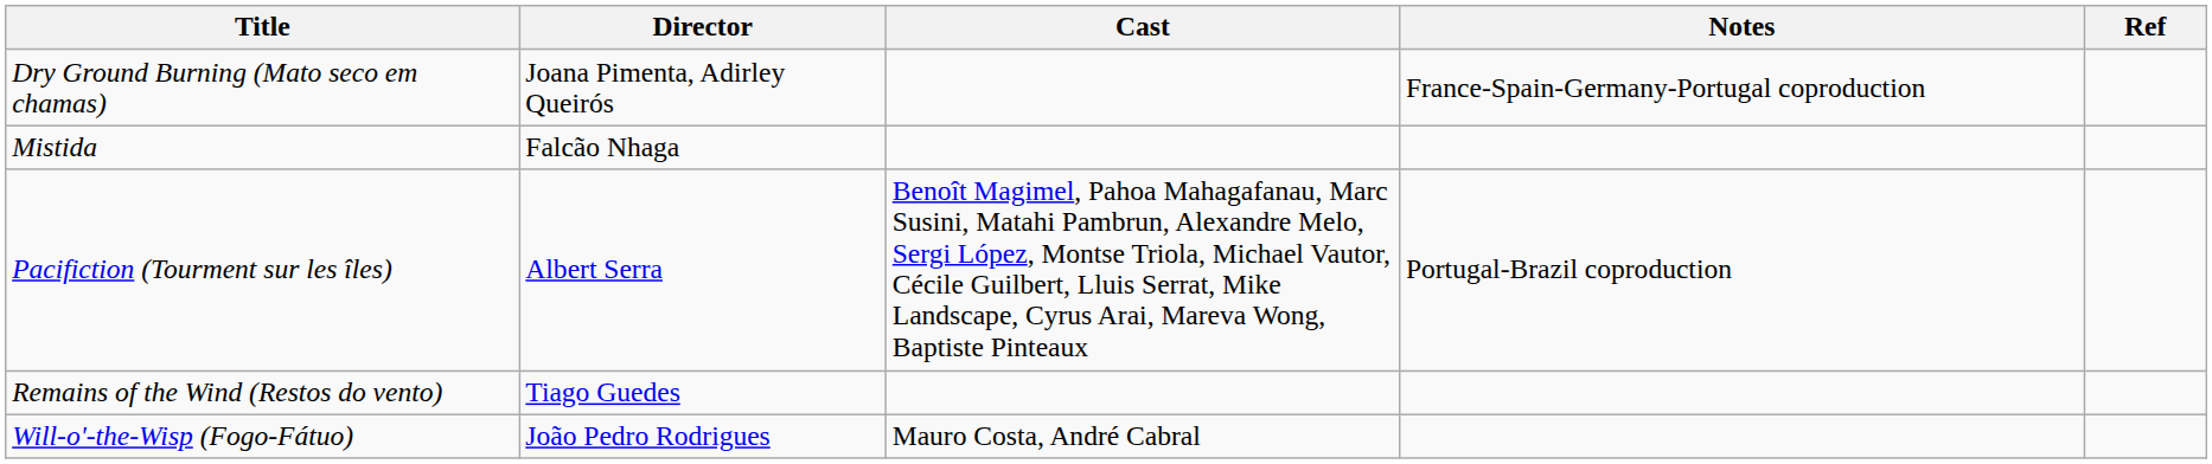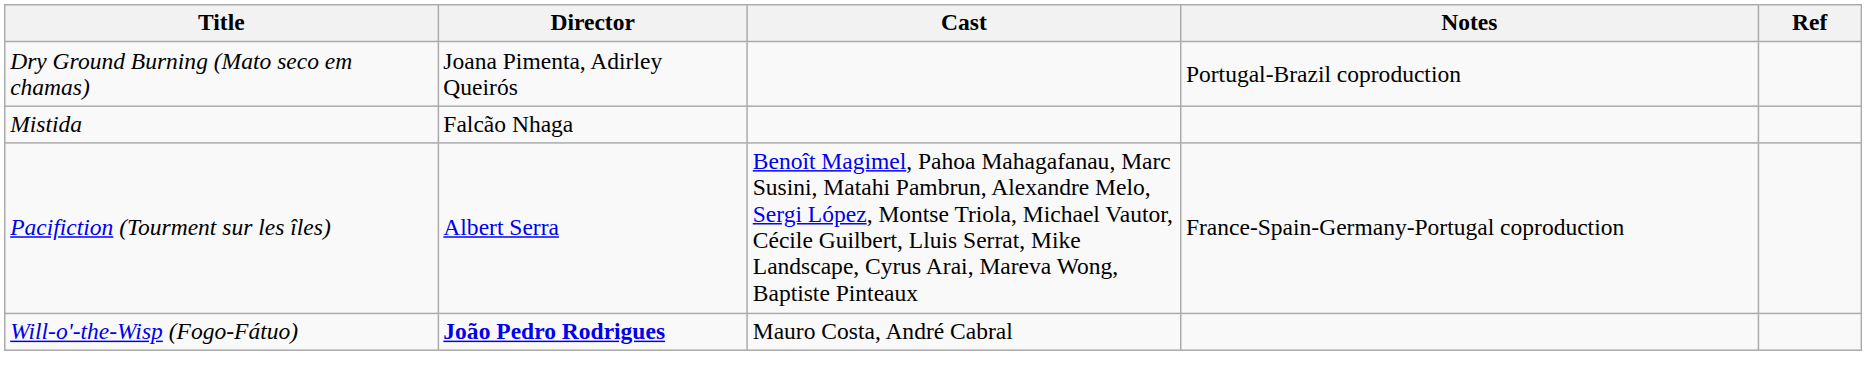Dry Ground Burning (Mato seco em chamas) | Notes: France-Spain-Germany-Portugal coproduction -> Portugal-Brazil coproduction
Pacifiction (Tourment sur les îles) | Notes: Portugal-Brazil coproduction -> France-Spain-Germany-Portugal coproduction
- row: Remains of the Wind (Restos do vento) | Tiago Guedes
Will-o'-the-Wisp (Fogo-Fátuo) | Director: normal -> bold
